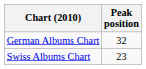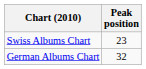rows swapped: German Albums Chart <-> Swiss Albums Chart
